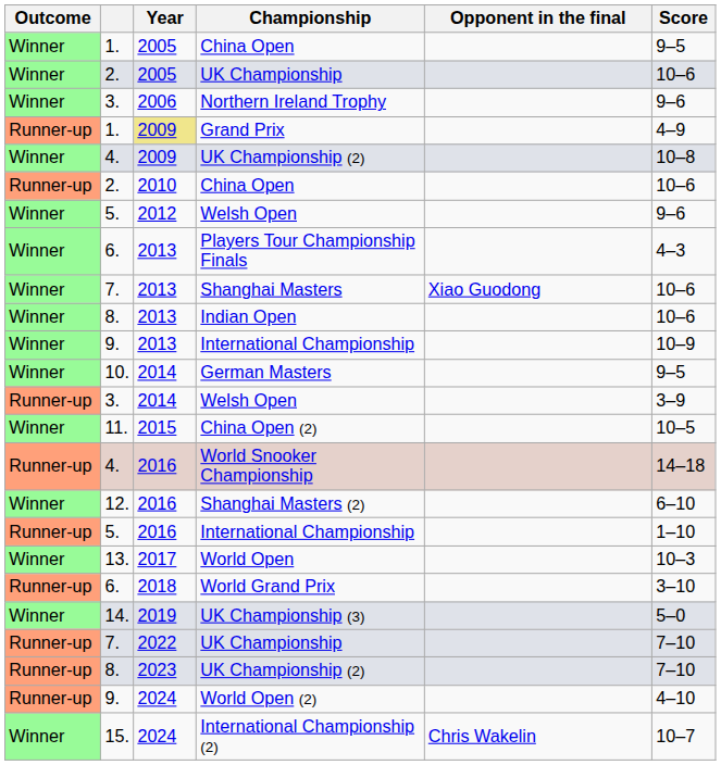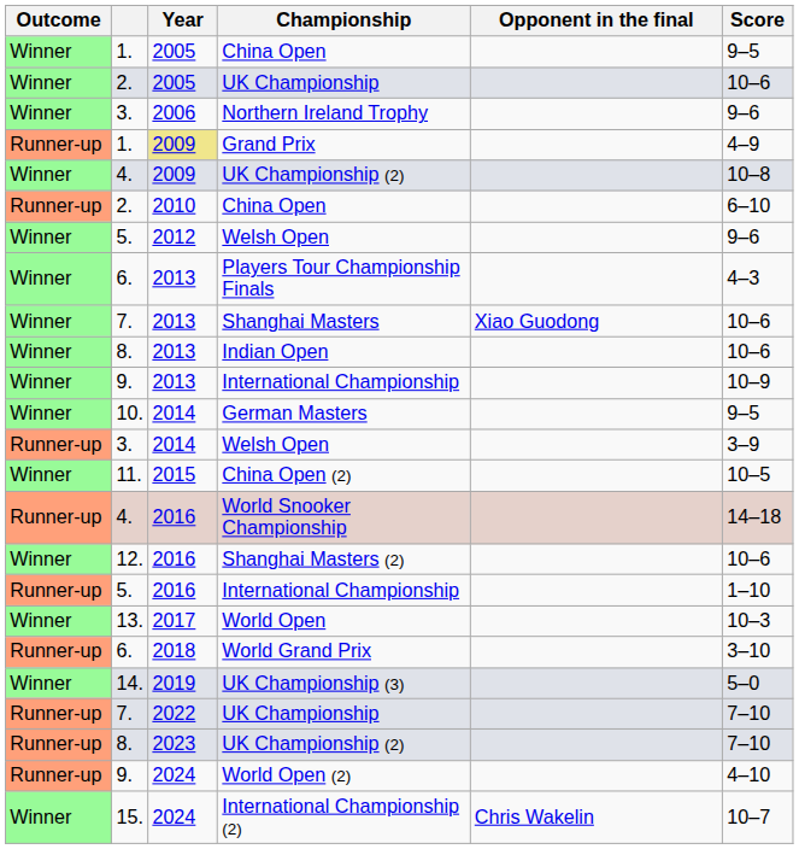2. / China Open | Score: 10–6 -> 6–10
Shanghai Masters (2) | Score: 6–10 -> 10–6
